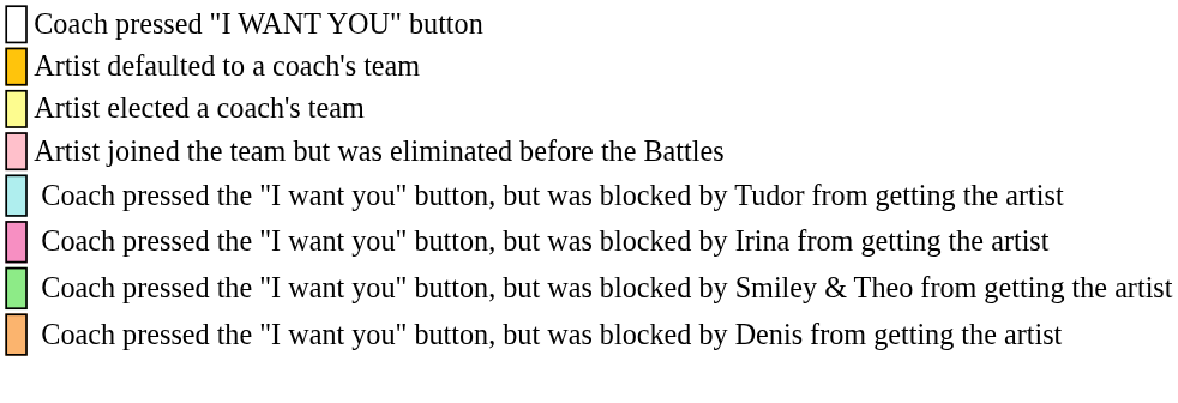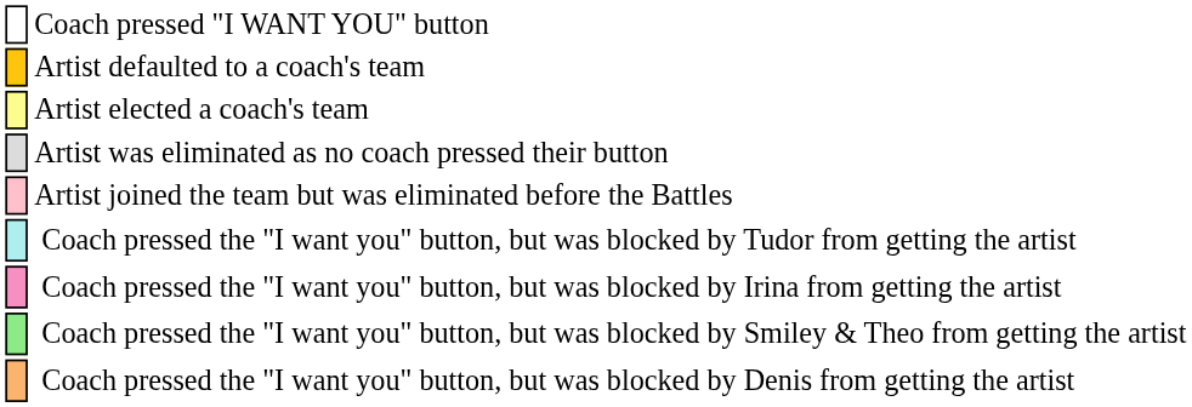+ row: Artist was eliminated as no coach pressed their button
